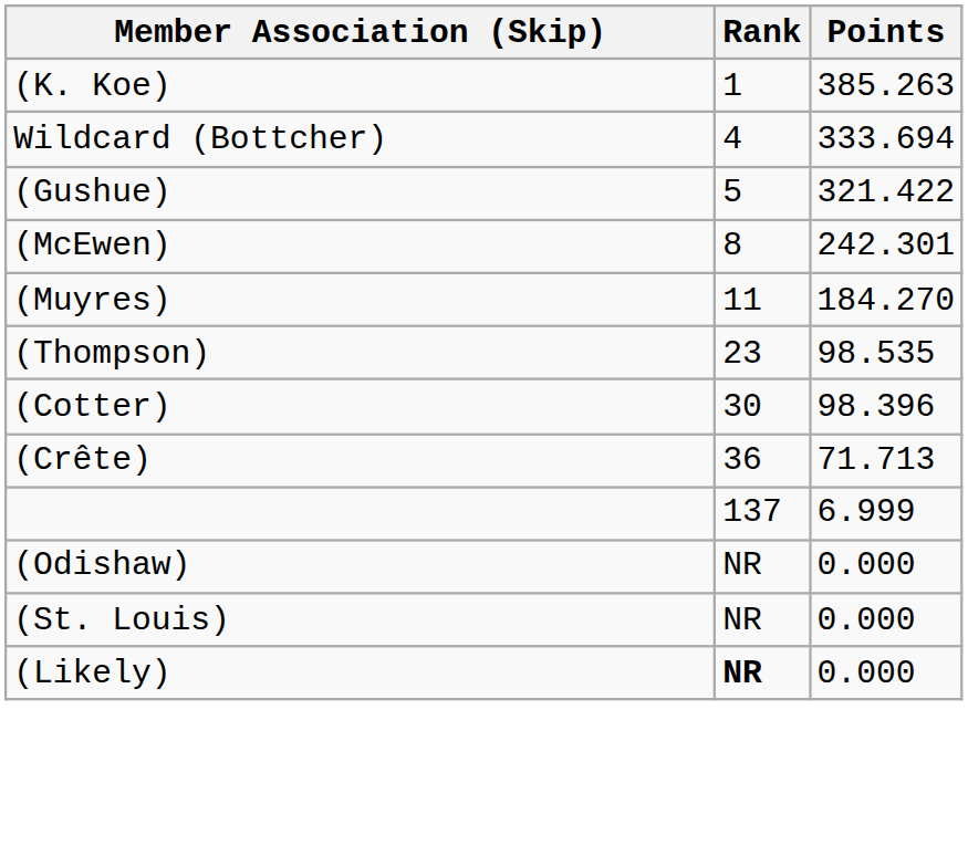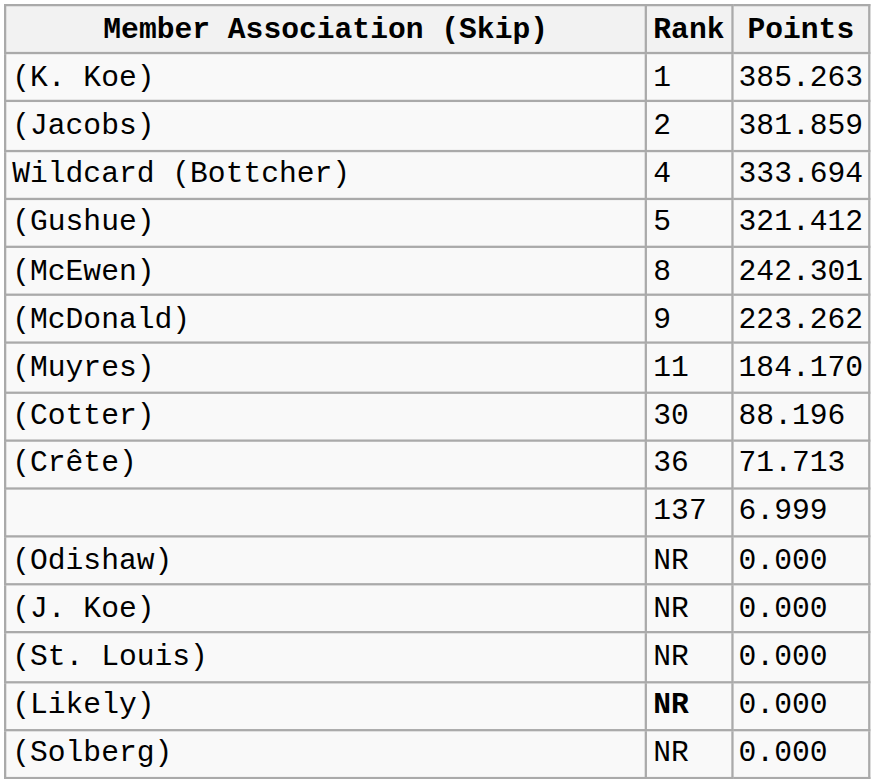+ row: (Jacobs) | 2 | 381.859
(Gushue) | Points: 321.422 -> 321.412
+ row: (McDonald) | 9 | 223.262
(Muyres) | Points: 184.270 -> 184.170
- row: (Thompson) | 23 | 98.535
(Cotter) | Points: 98.396 -> 88.196
+ row: (J. Koe) | NR | 0.000
+ row: (Solberg) | NR | 0.000
